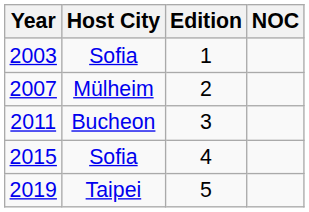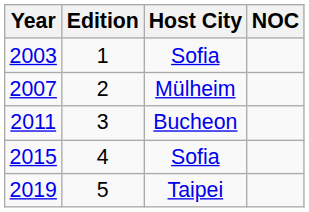columns swapped: Edition <-> Host City
